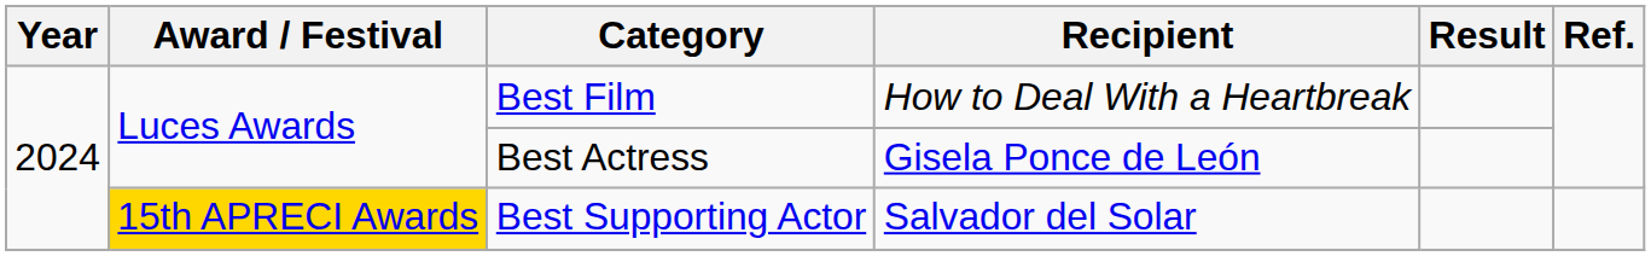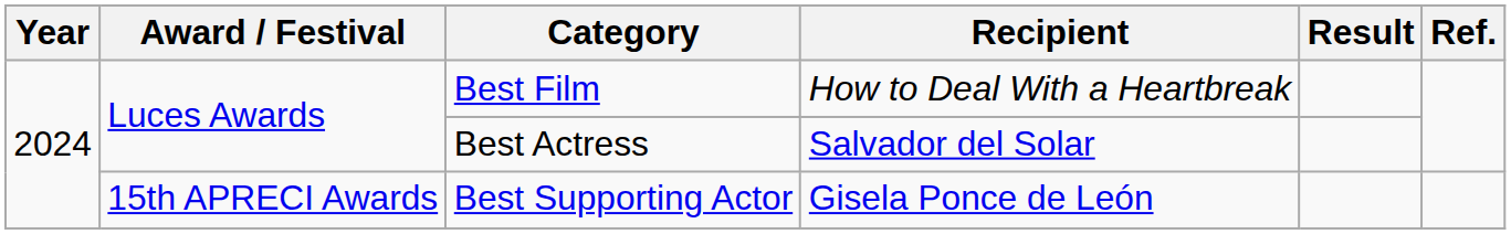Best Actress | Recipient: Gisela Ponce de León -> Salvador del Solar
Best Supporting Actor | Award / Festival: gold background -> no background
Best Supporting Actor | Recipient: Salvador del Solar -> Gisela Ponce de León
